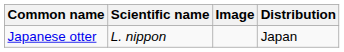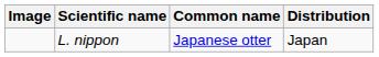columns swapped: Image <-> Common name
